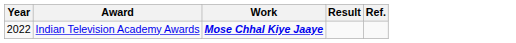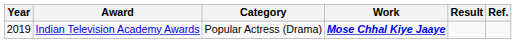+ column: Category | Popular Actress (Drama)
Indian Television Academy Awards | Year: 2022 -> 2019
